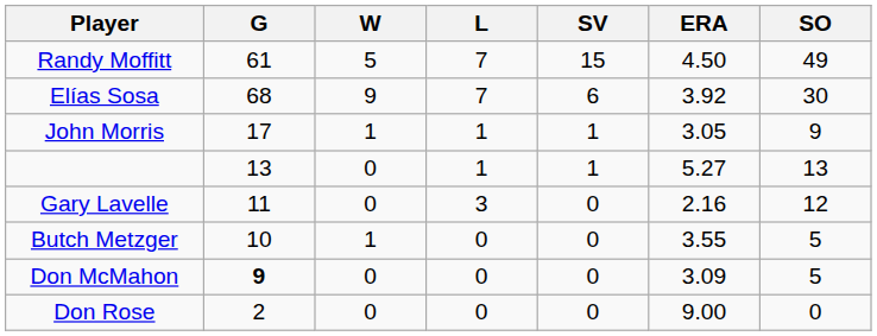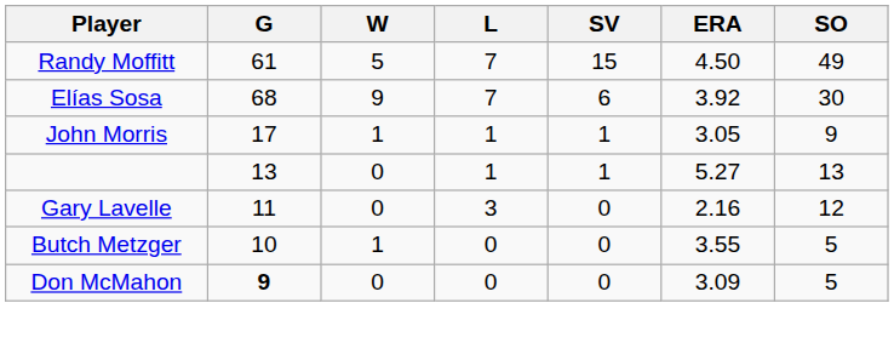- row: Don Rose | 2 | 0 | 0 | 0 | 9.00 | 0
